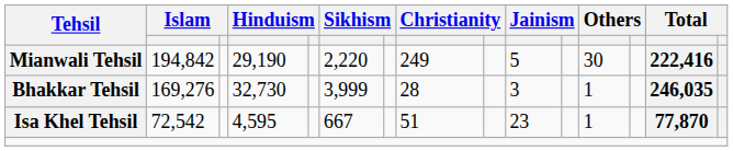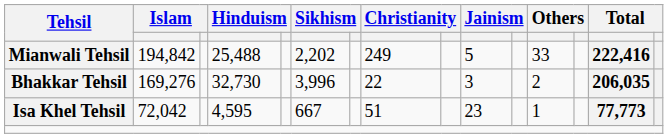Mianwali Tehsil | column 4: 29,190 -> 25,488
Mianwali Tehsil | column 6: 2,220 -> 2,202
Mianwali Tehsil | column 12: 30 -> 33
Bhakkar Tehsil | column 6: 3,999 -> 3,996
Bhakkar Tehsil | column 8: 28 -> 22
Bhakkar Tehsil | column 12: 1 -> 2
Bhakkar Tehsil | column 14: 246,035 -> 206,035
Isa Khel Tehsil | column 2: 72,542 -> 72,042
Isa Khel Tehsil | column 14: 77,870 -> 77,773
